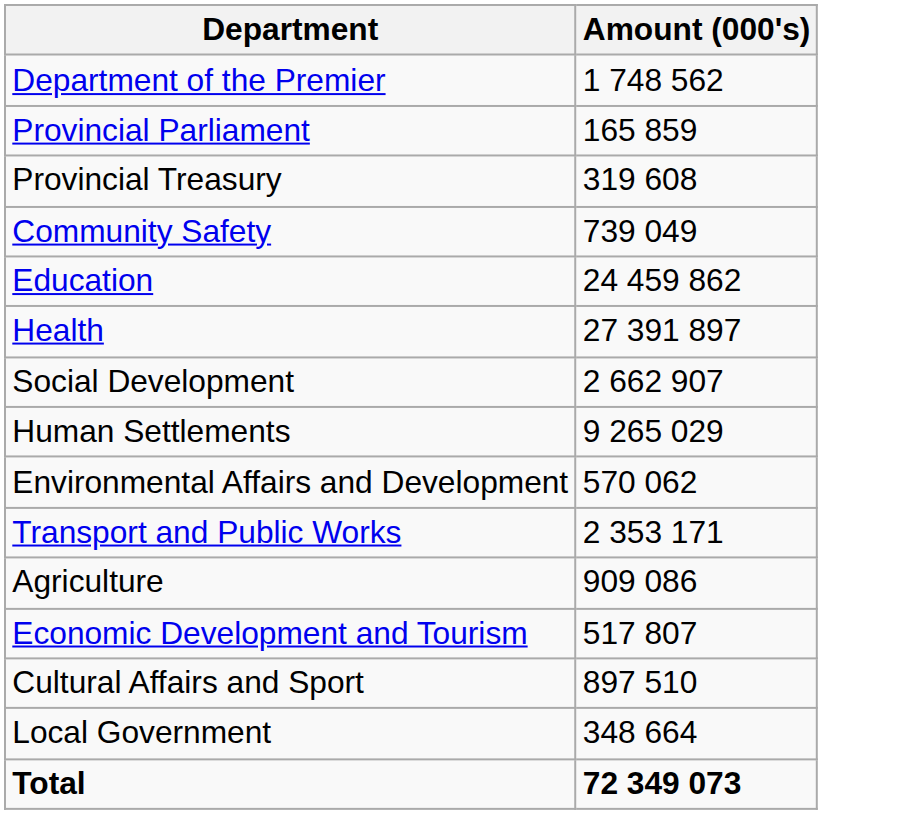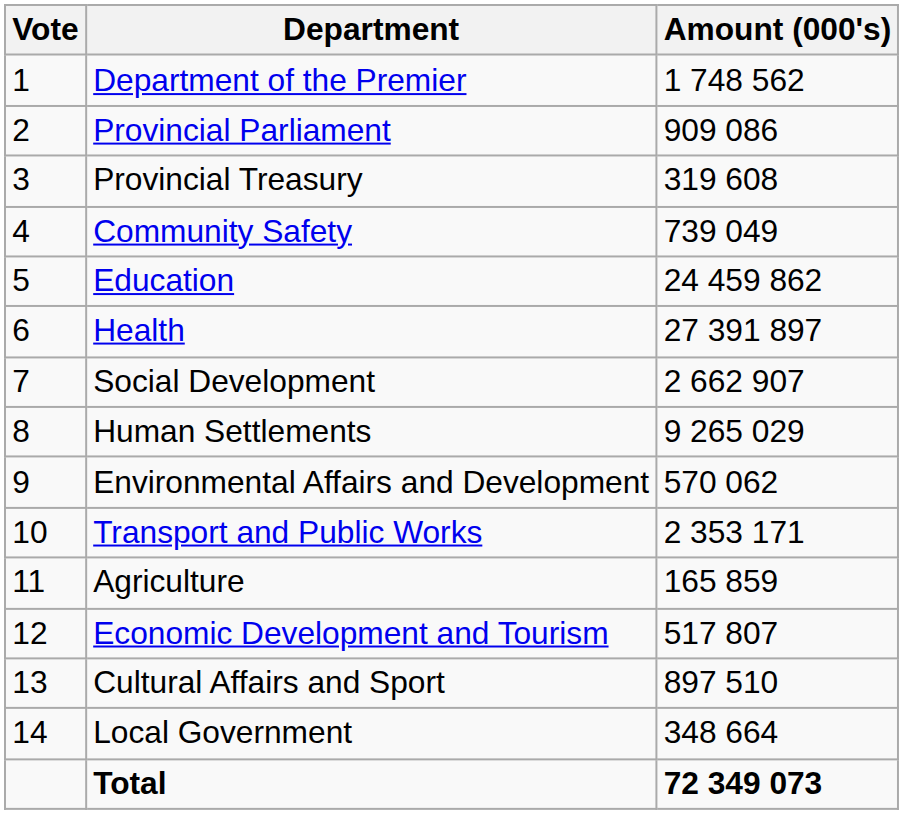+ column: Vote | 1 | 2 | 3 | 4 | 5 | 6 | 7 | 8 | 9 | 10 | 11 | 12 | 13 | 14
Provincial Parliament | Amount (000's): 165 859 -> 909 086
Agriculture | Amount (000's): 909 086 -> 165 859
